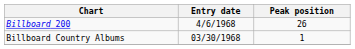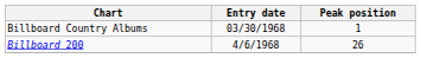rows swapped: Billboard Country Albums <-> Billboard 200
